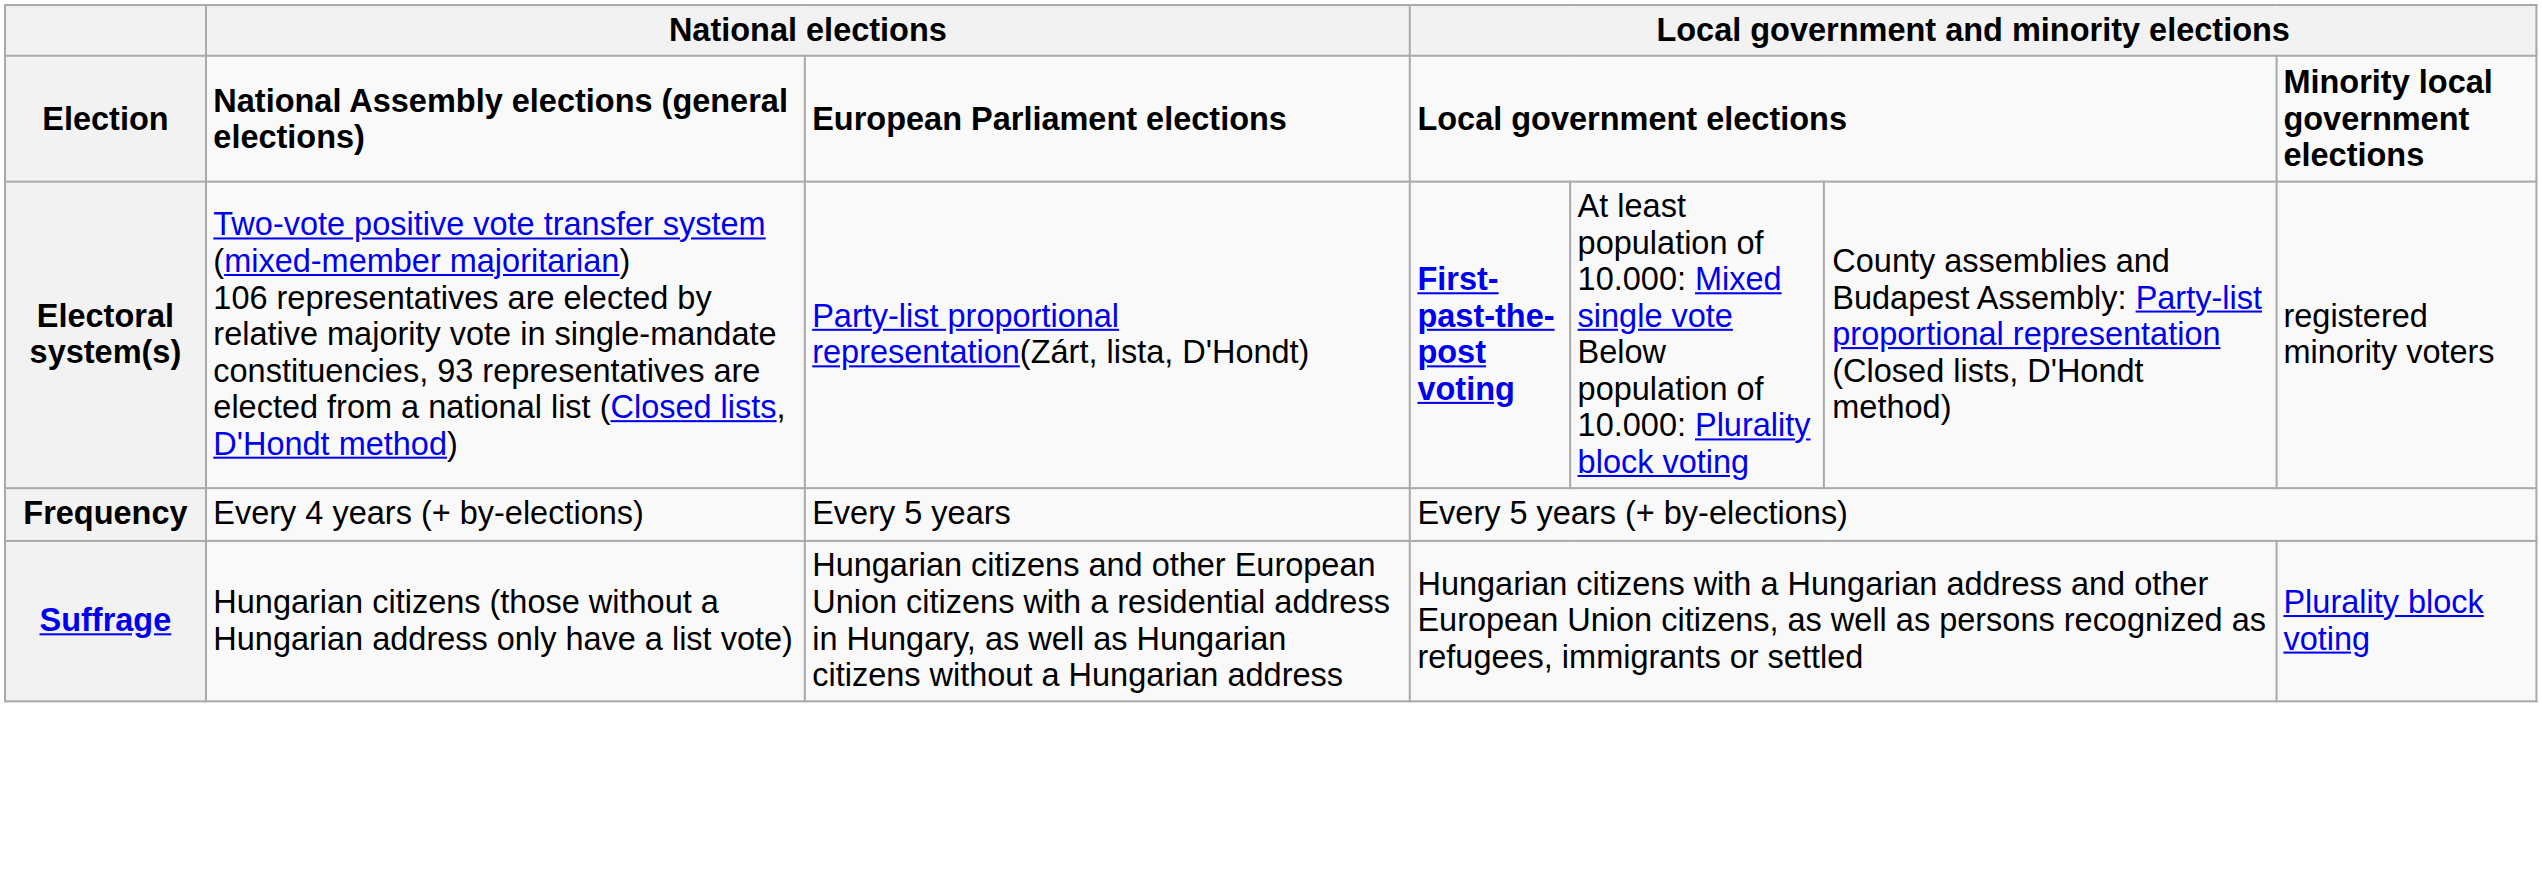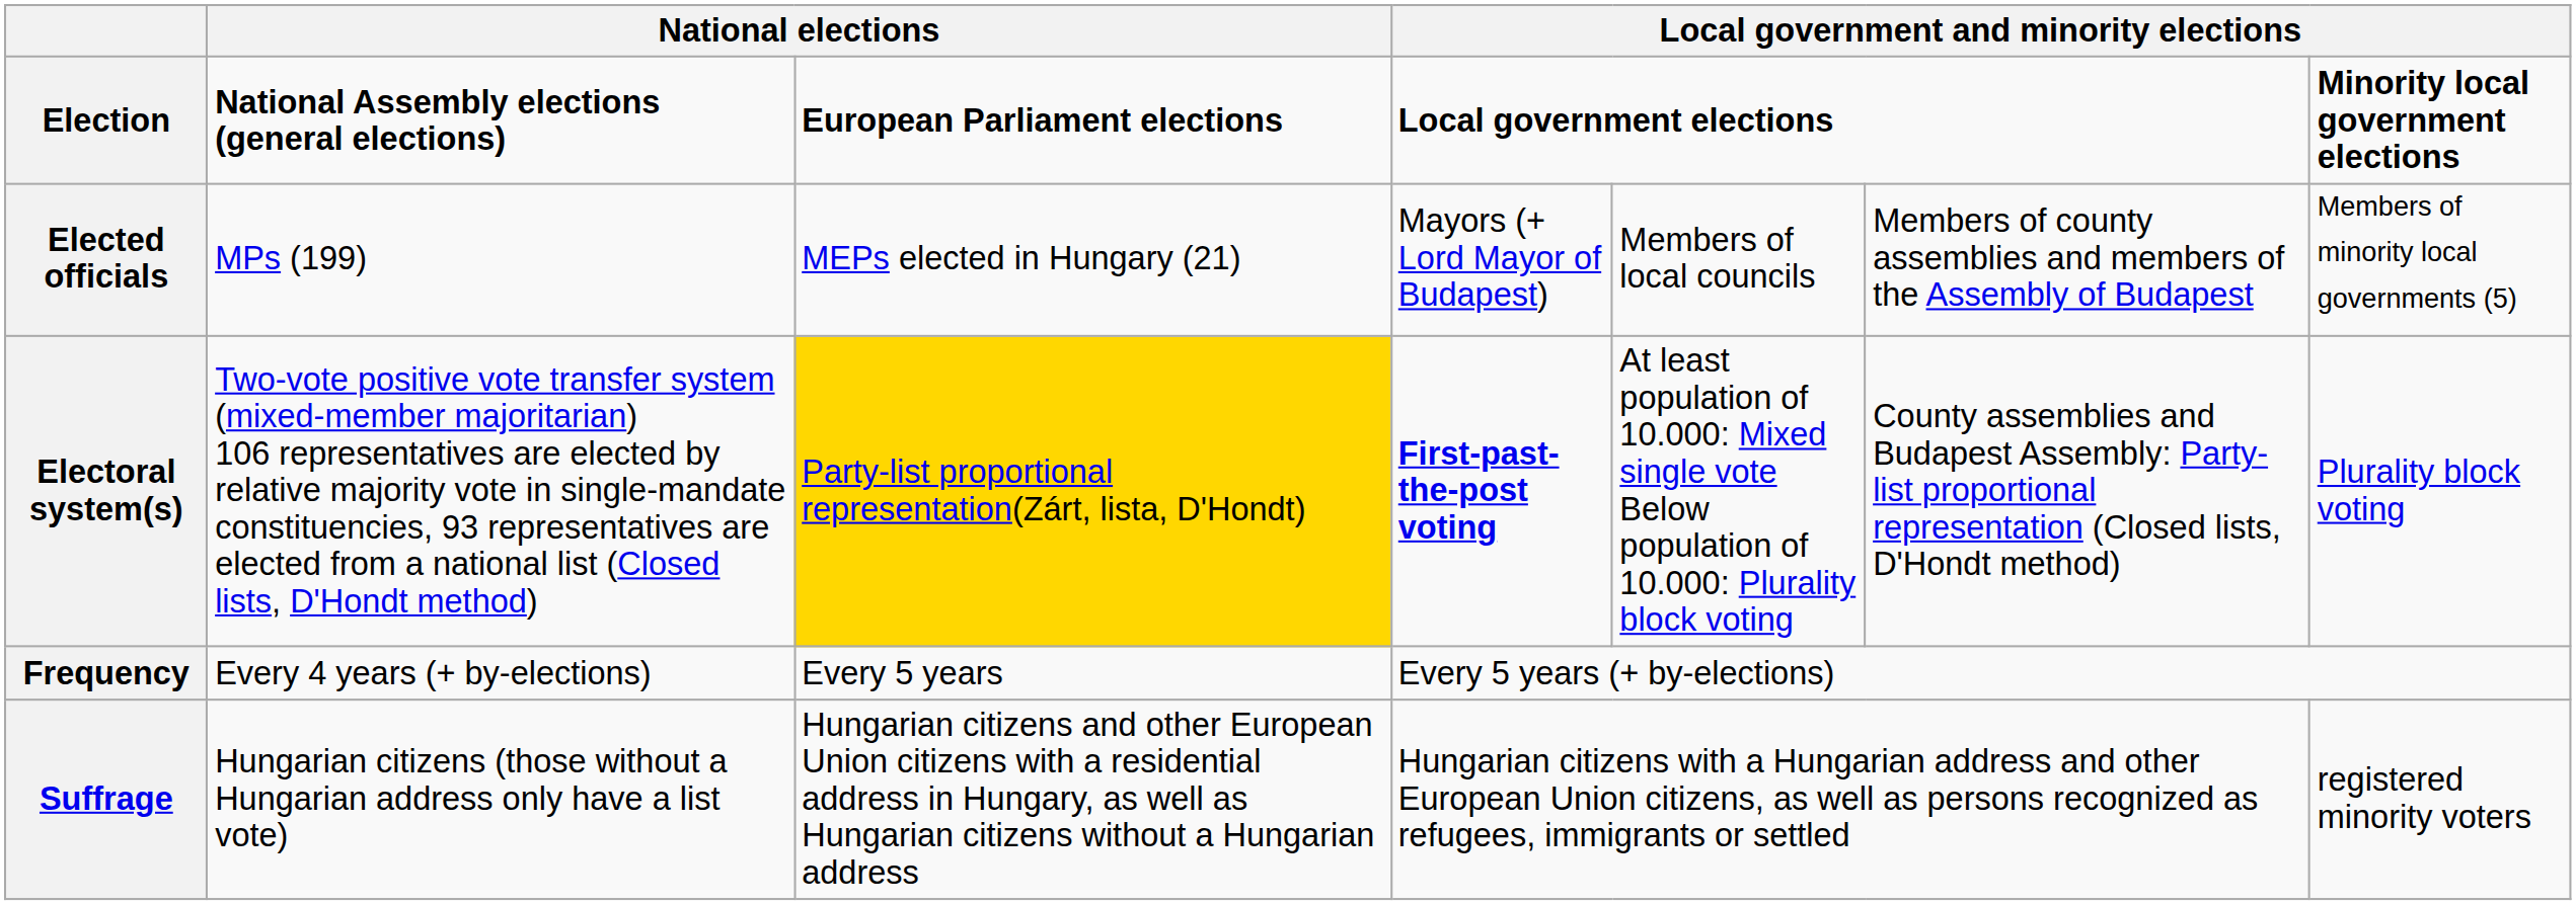+ row: Elected officials | MPs (199) | MEPs elected in Hungary (21) | Mayors (+ Lord Mayor of Budapest) | Members of local councils | Members of county assemblies and members of the Assembly of Budapest | Members of minority local governments (5)
Electoral system(s) | column 3: no background -> gold background
Electoral system(s) | column 7: registered minority voters -> Plurality block voting
Suffrage | column 7: Plurality block voting -> registered minority voters
